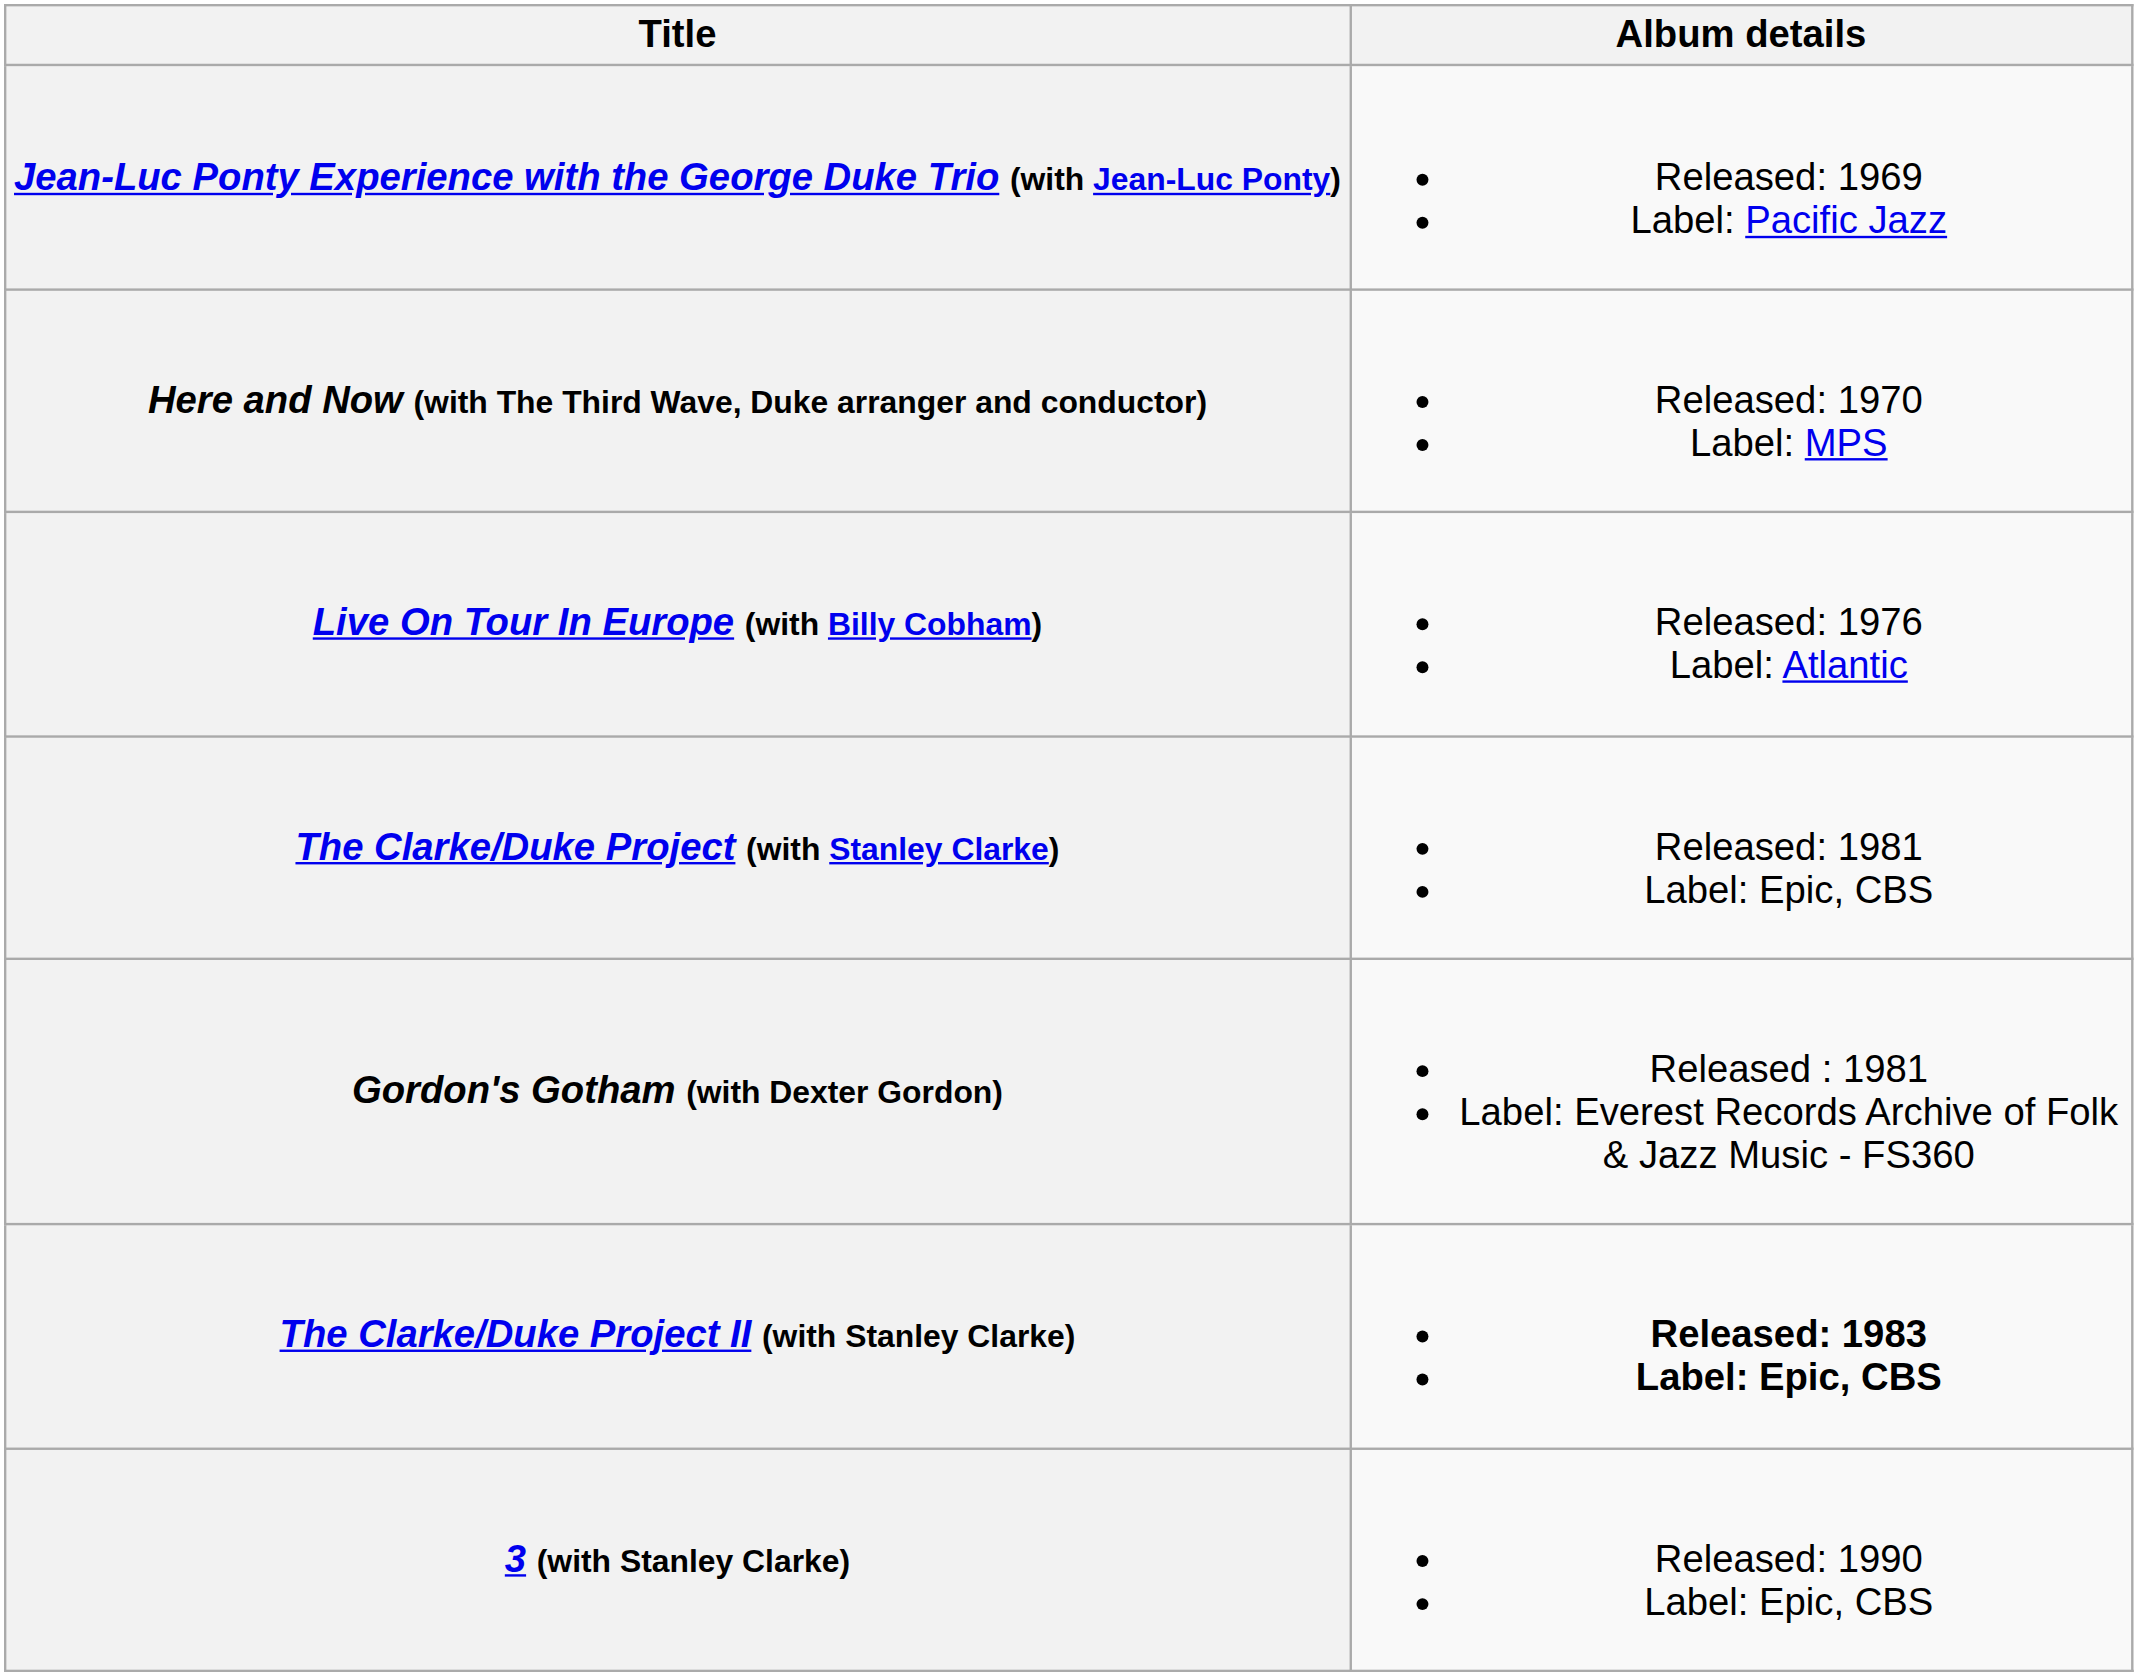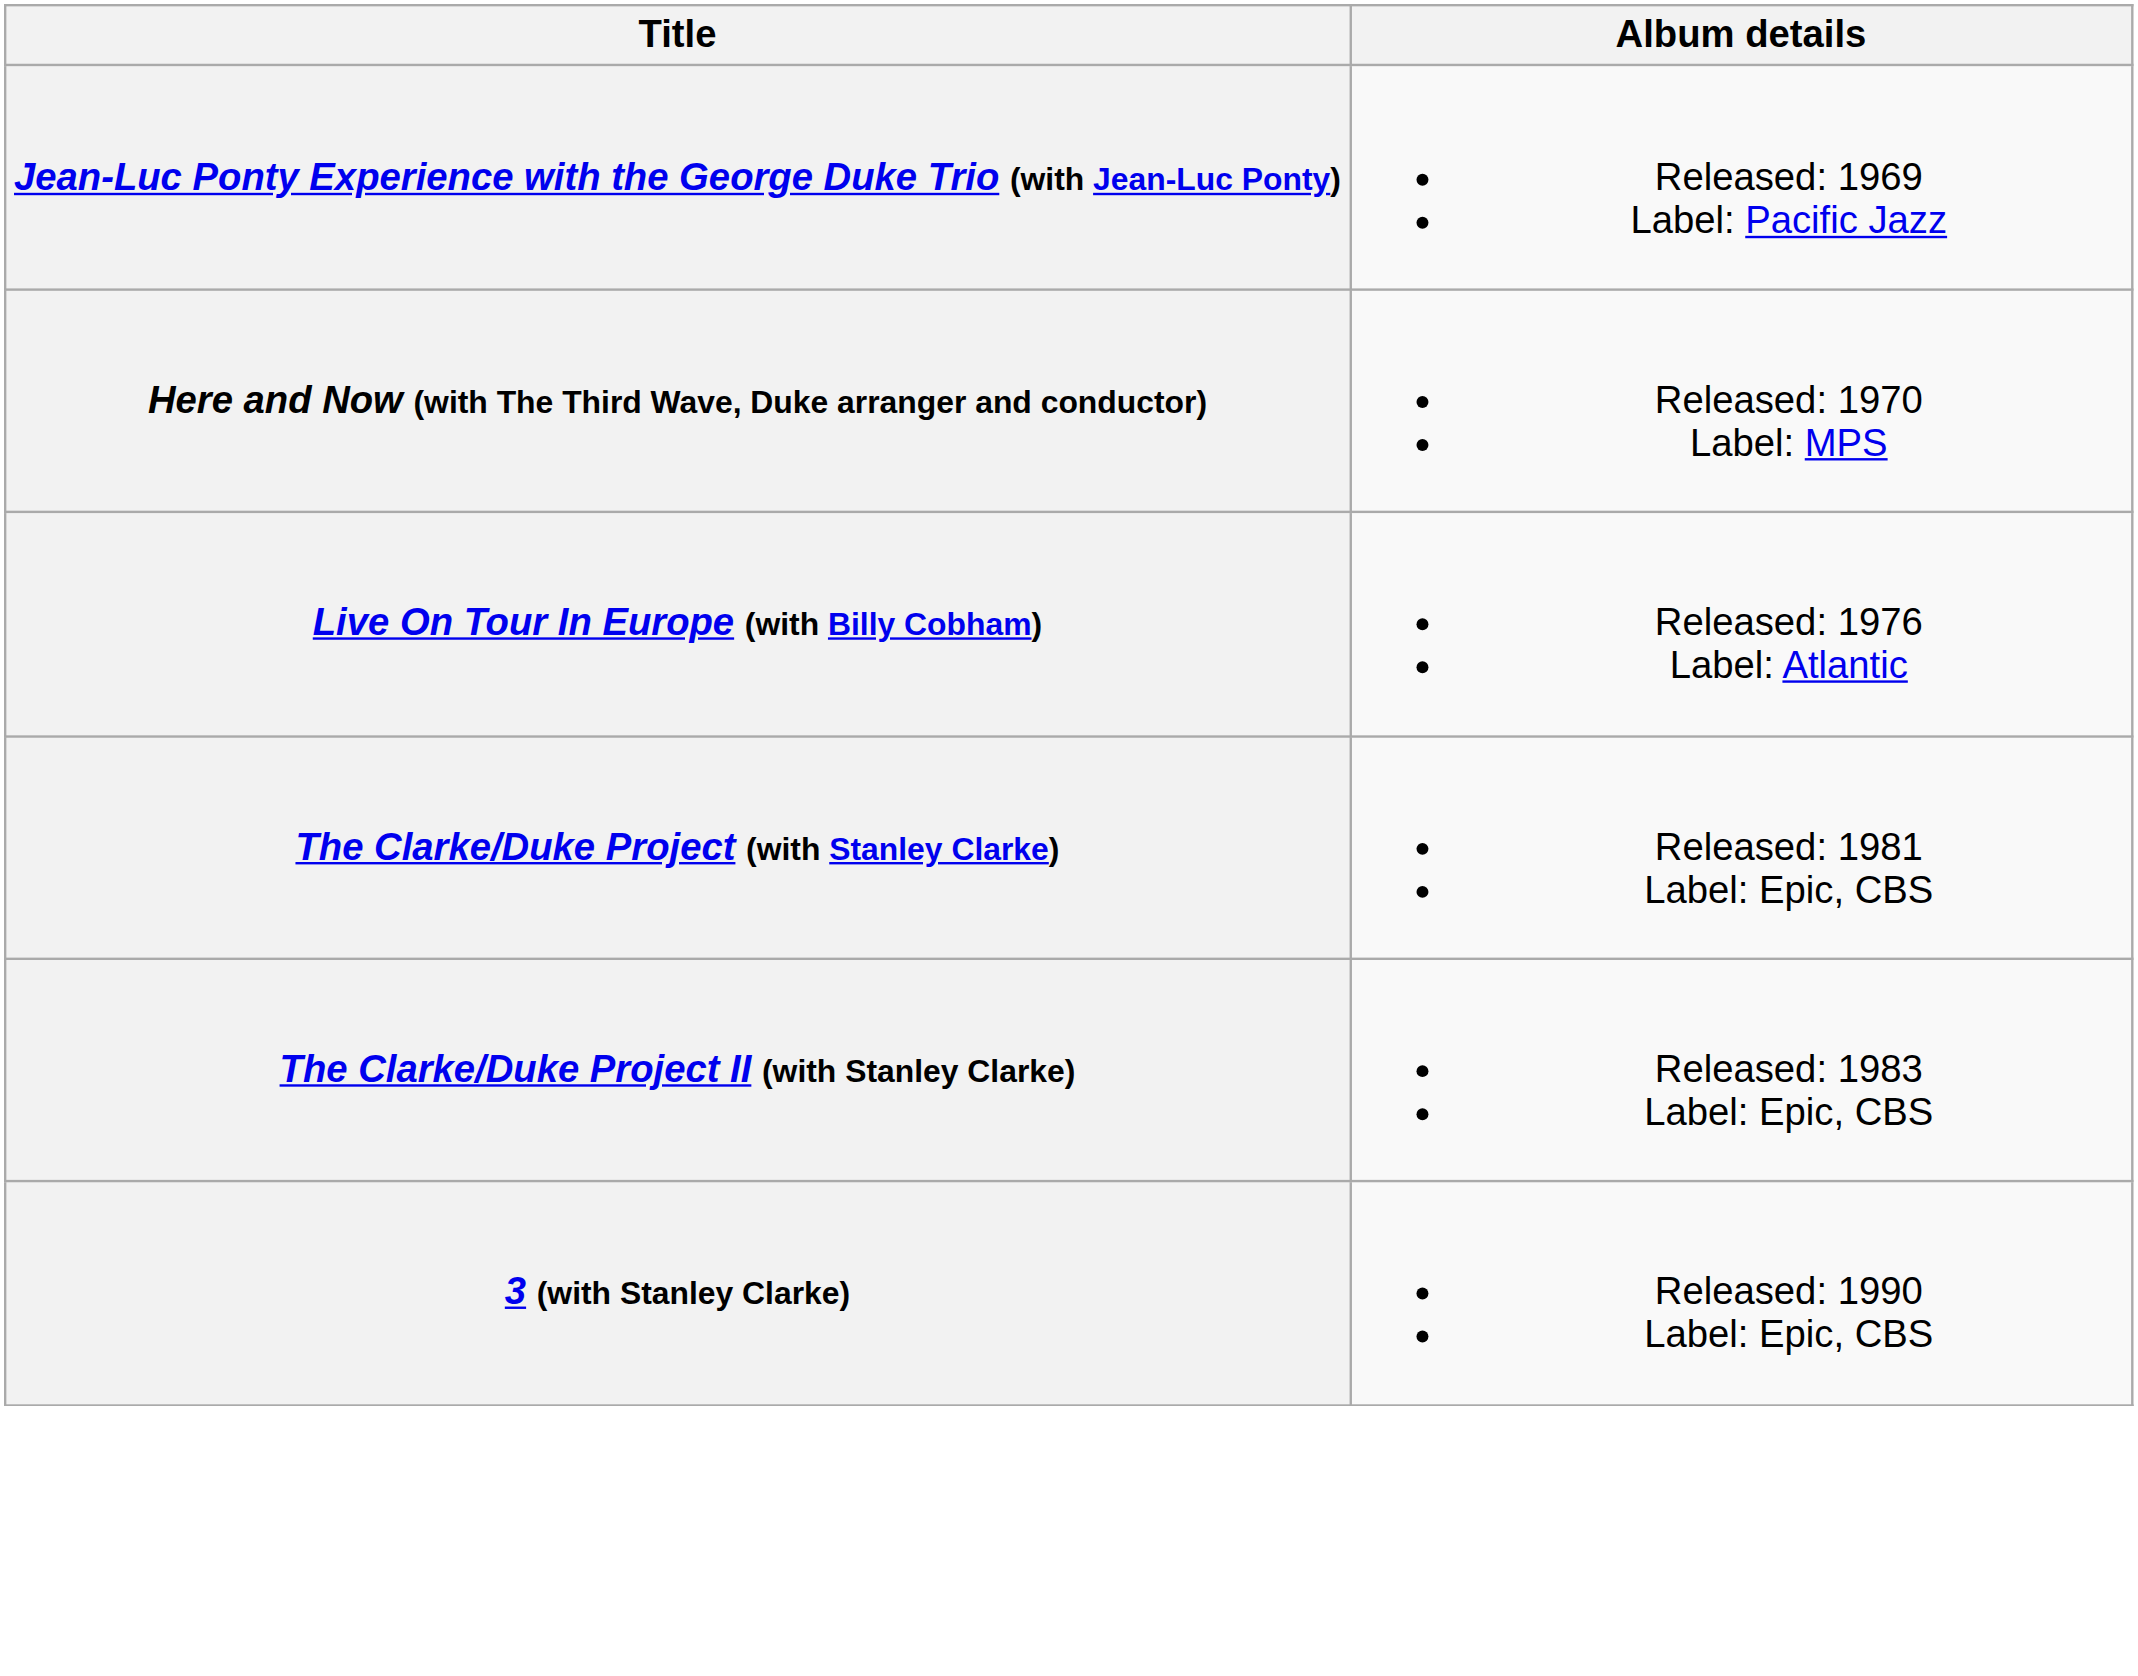- row: Gordon's Gotham (with Dexter Gordon) | Released : 1981 Label: Everest Records Archive of Folk & Jazz Music - FS360
The Clarke/Duke Project II (with Stanley Clarke) | Album details: bold -> normal
